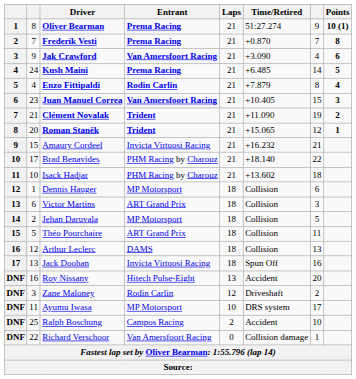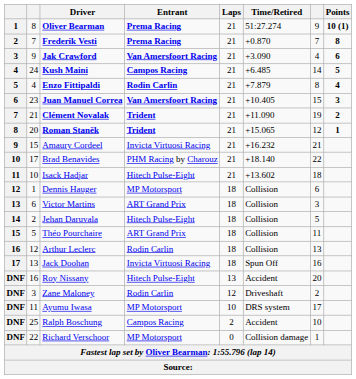Kush Maini | Entrant: Prema Racing -> Campos Racing
Isack Hadjar | Entrant: PHM Racing by Charouz -> Hitech Pulse-Eight
Jehan Daruvala | Entrant: MP Motorsport -> Hitech Pulse-Eight
Arthur Leclerc | Entrant: DAMS -> Rodin Carlin
Richard Verschoor | Entrant: Van Amersfoort Racing -> MP Motorsport
